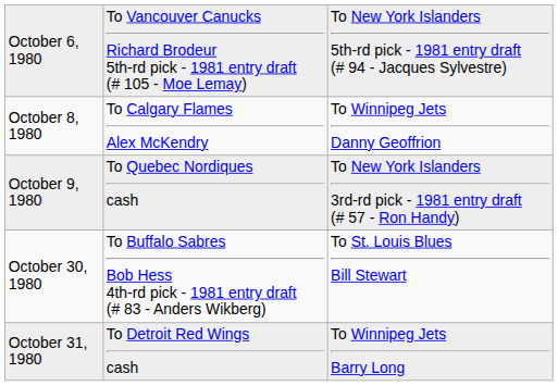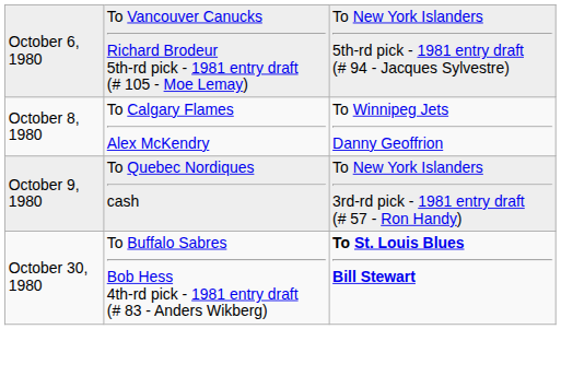October 30, 1980 | column 3: normal -> bold
- row: October 31, 1980 | To Detroit Red Wings cash | To Winnipeg Jets Barry Long
